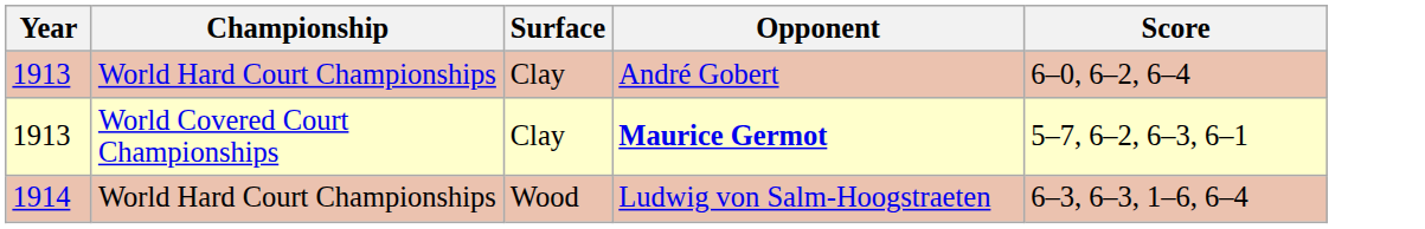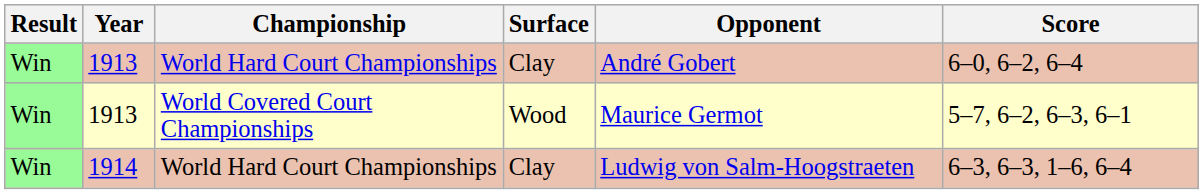+ column: Result | Win | Win | Win
1913 / World Covered Court Championships | Surface: Clay -> Wood
1913 / World Covered Court Championships | Opponent: bold -> normal
1914 | Surface: Wood -> Clay
